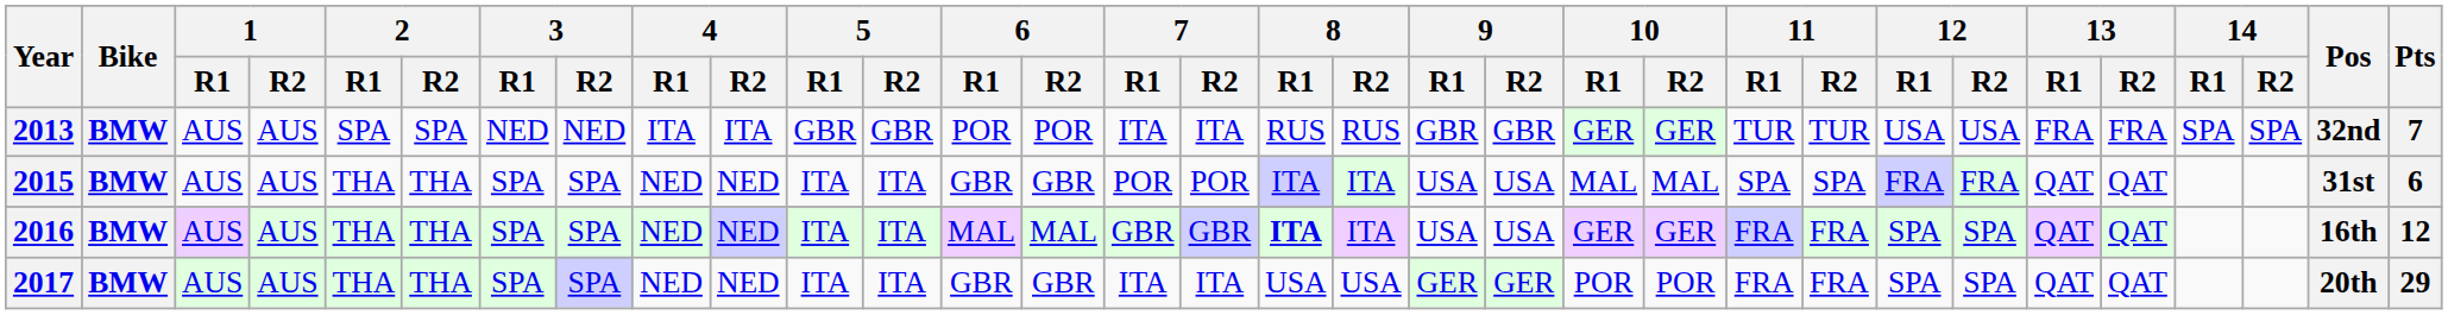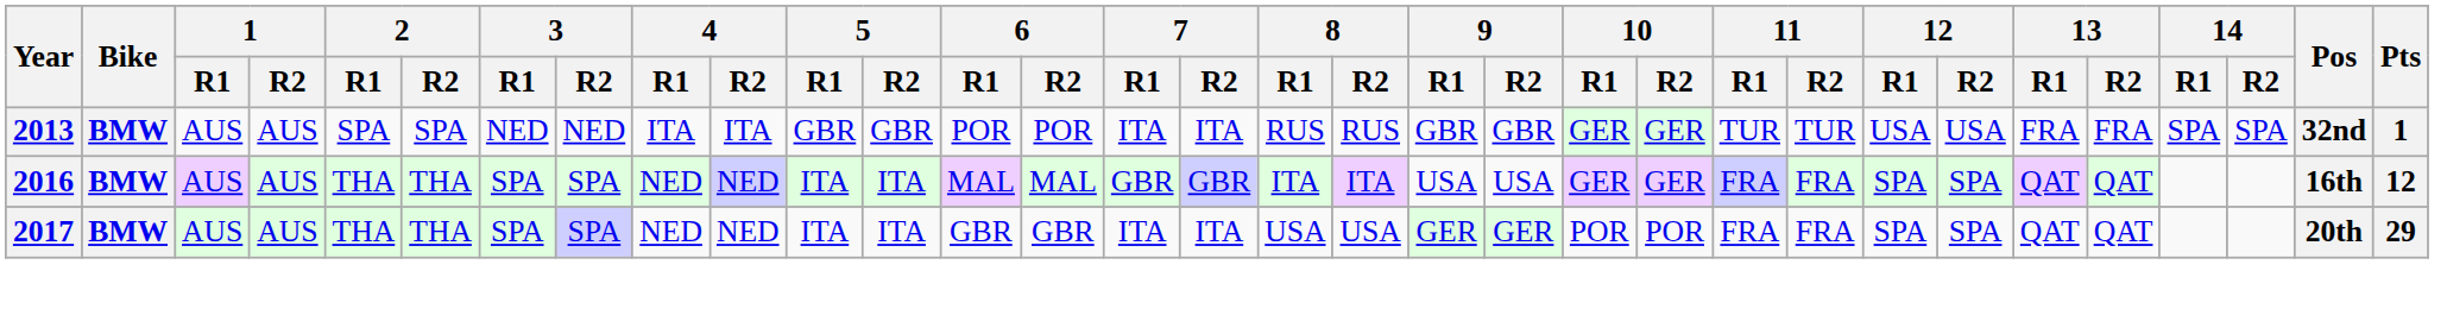2013 | Pts: 7 -> 1
- row: 2015 | BMW | AUS | AUS | THA | THA | SPA | SPA | NED | NED | ITA | ITA | GBR | GBR | POR | POR | ITA | ITA | USA | USA | MAL | MAL | SPA | SPA | FRA | FRA | QAT | QAT | 31st | 6
2016 | 8 / R1: bold -> normal
